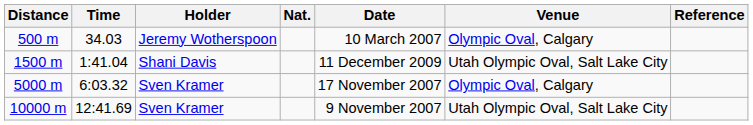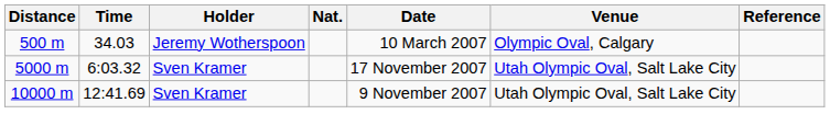- row: 1500 m | 1:41.04 | Shani Davis | 11 December 2009 | Utah Olympic Oval, Salt Lake City
5000 m | Venue: Olympic Oval, Calgary -> Utah Olympic Oval, Salt Lake City
